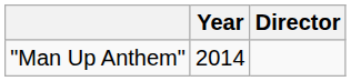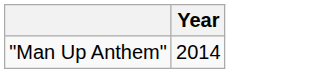- column: Director
